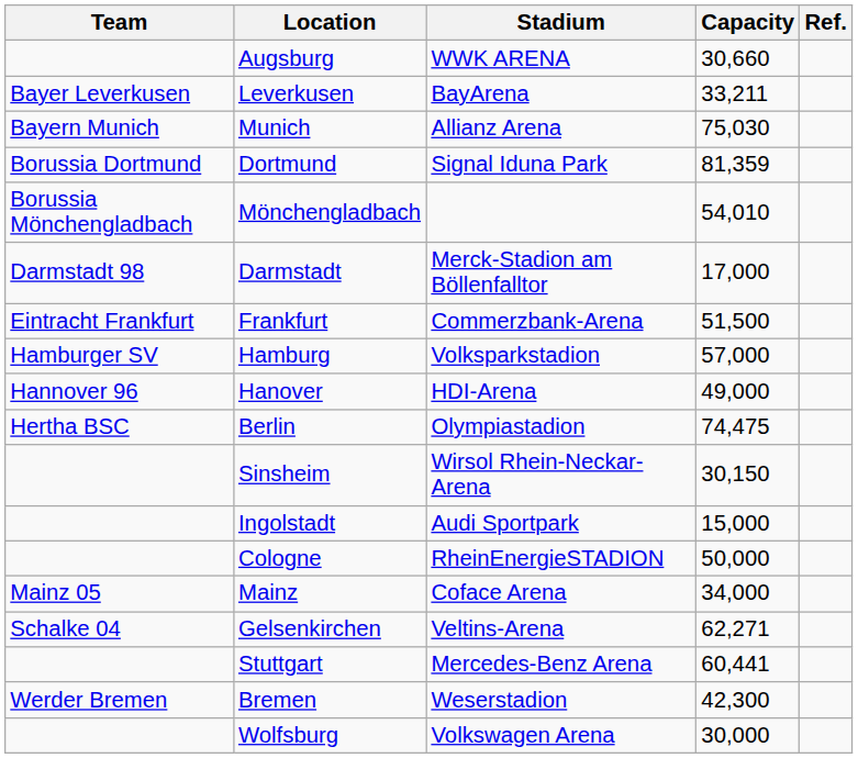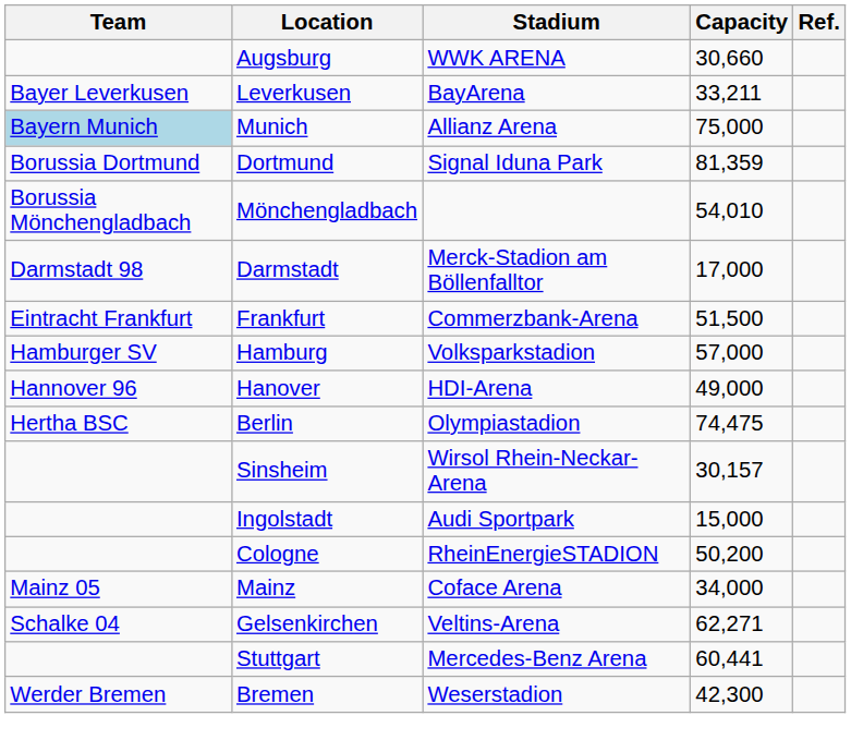Munich | Team: no background -> lightblue background
Munich | Capacity: 75,030 -> 75,000
Sinsheim | Capacity: 30,150 -> 30,157
Cologne | Capacity: 50,000 -> 50,200
- row: Wolfsburg | Volkswagen Arena | 30,000
